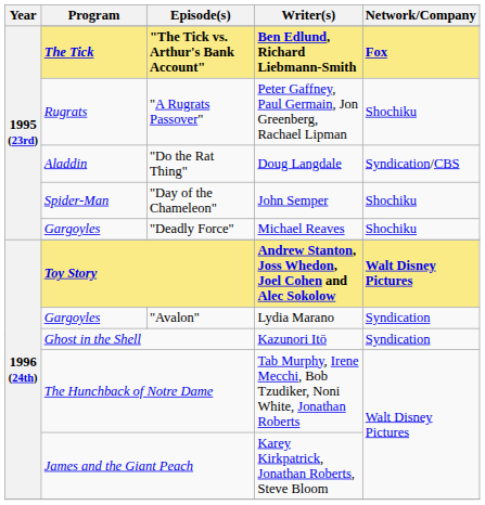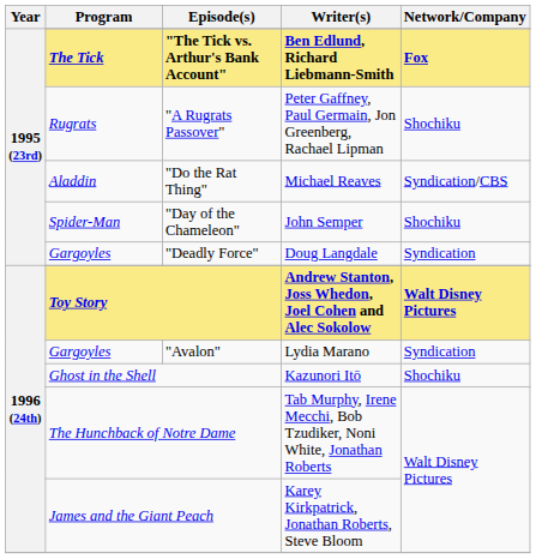"Do the Rat Thing" | Writer(s): Doug Langdale -> Michael Reaves
"Deadly Force" | Writer(s): Michael Reaves -> Doug Langdale
"Deadly Force" | Network/Company: Shochiku -> Syndication
Ghost in the Shell | Network/Company: Syndication -> Shochiku
